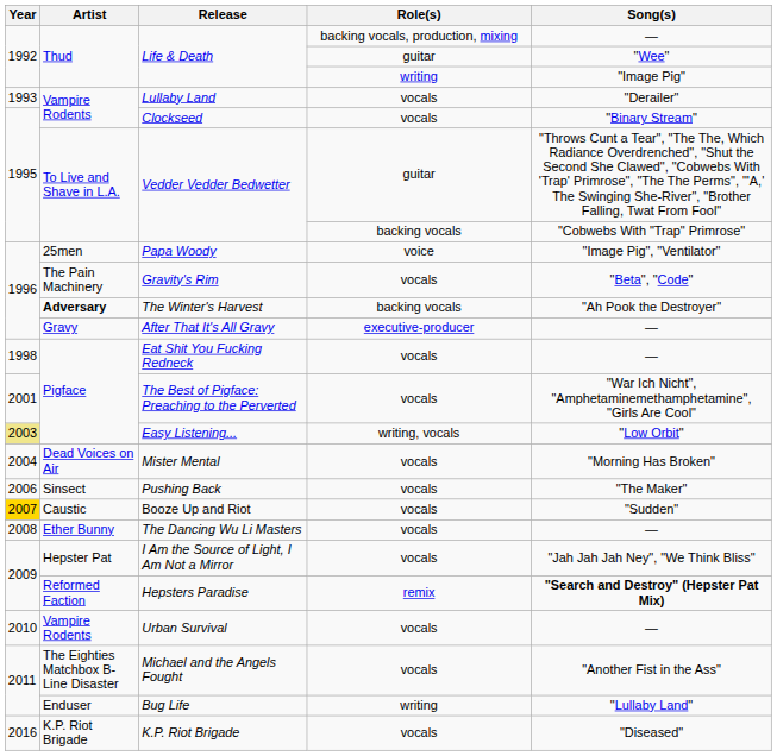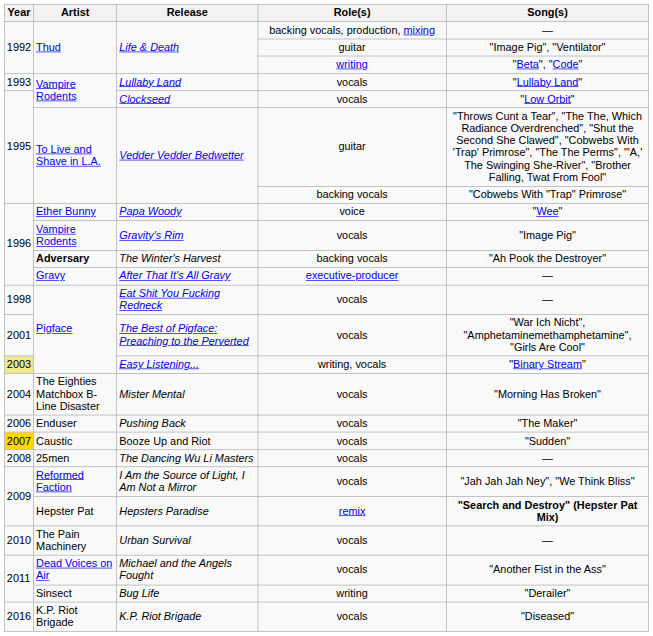Life & Death / guitar | Song(s): "Wee" -> "Image Pig", "Ventilator"
Life & Death / writing | Song(s): "Image Pig" -> "Beta", "Code"
Lullaby Land | Song(s): "Derailer" -> "Lullaby Land"
Clockseed | Song(s): "Binary Stream" -> "Low Orbit"
Papa Woody | Artist: 25men -> Ether Bunny
Papa Woody | Song(s): "Image Pig", "Ventilator" -> "Wee"
Gravity's Rim | Artist: The Pain Machinery -> Vampire Rodents
Gravity's Rim | Song(s): "Beta", "Code" -> "Image Pig"
Easy Listening... | Song(s): "Low Orbit" -> "Binary Stream"
Mister Mental | Artist: Dead Voices on Air -> The Eighties Matchbox B-Line Disaster
Pushing Back | Artist: Sinsect -> Enduser
The Dancing Wu Li Masters | Artist: Ether Bunny -> 25men
I Am the Source of Light, I Am Not a Mirror | Artist: Hepster Pat -> Reformed Faction
Hepsters Paradise | Artist: Reformed Faction -> Hepster Pat
Urban Survival | Artist: Vampire Rodents -> The Pain Machinery
Michael and the Angels Fought | Artist: The Eighties Matchbox B-Line Disaster -> Dead Voices on Air
Bug Life | Artist: Enduser -> Sinsect
Bug Life | Song(s): "Lullaby Land" -> "Derailer"
